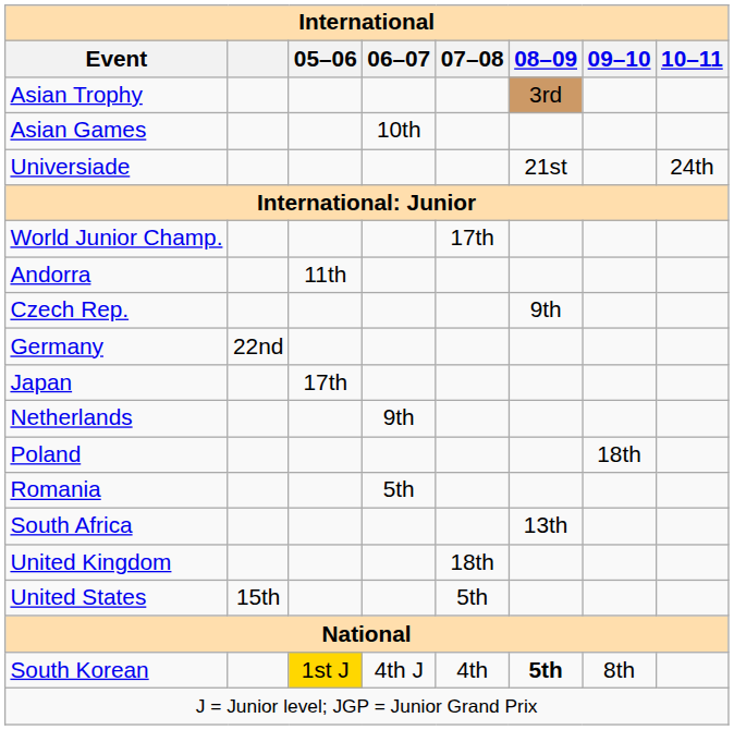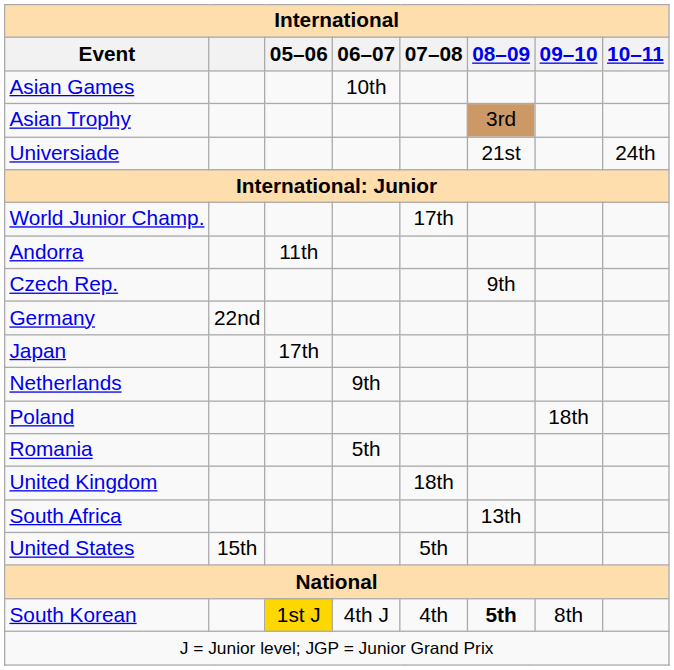rows swapped: Asian Games <-> Asian Trophy
rows swapped: South Africa <-> United Kingdom
